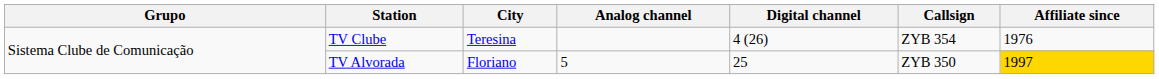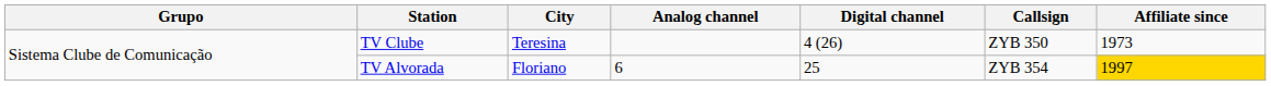TV Clube | Callsign: ZYB 354 -> ZYB 350
TV Clube | Affiliate since: 1976 -> 1973
TV Alvorada | Analog channel: 5 -> 6
TV Alvorada | Callsign: ZYB 350 -> ZYB 354
